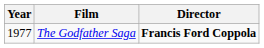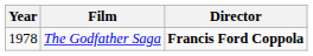The Godfather Saga | Year: 1977 -> 1978
